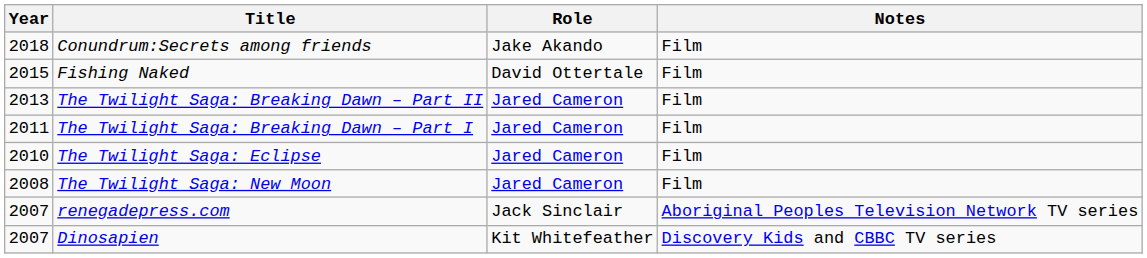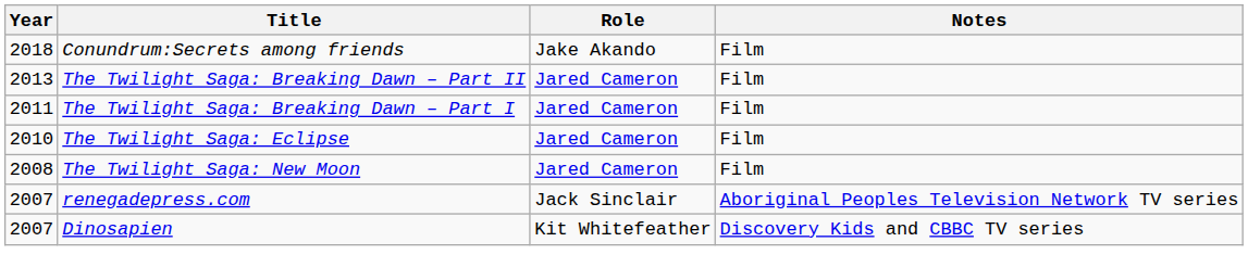- row: 2015 | Fishing Naked | David Ottertale | Film
